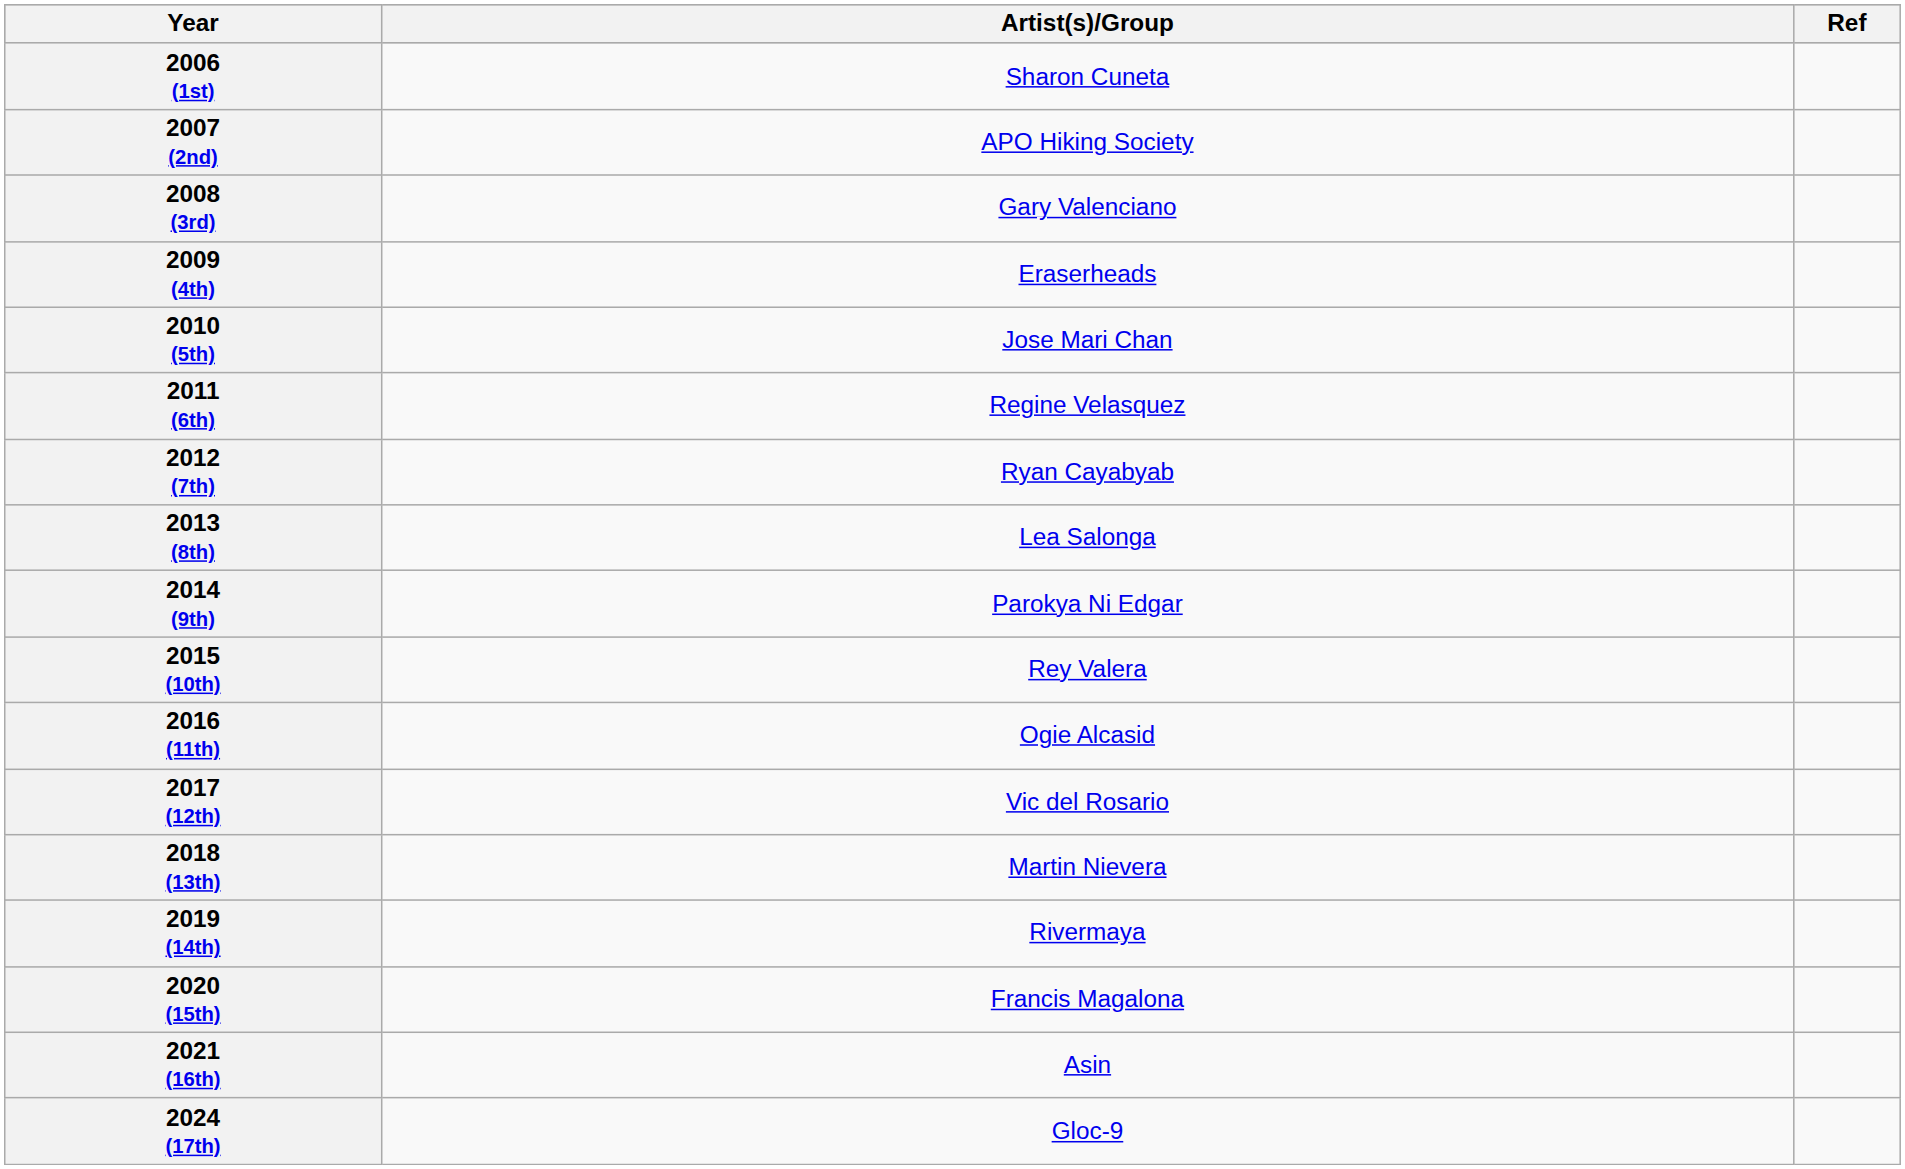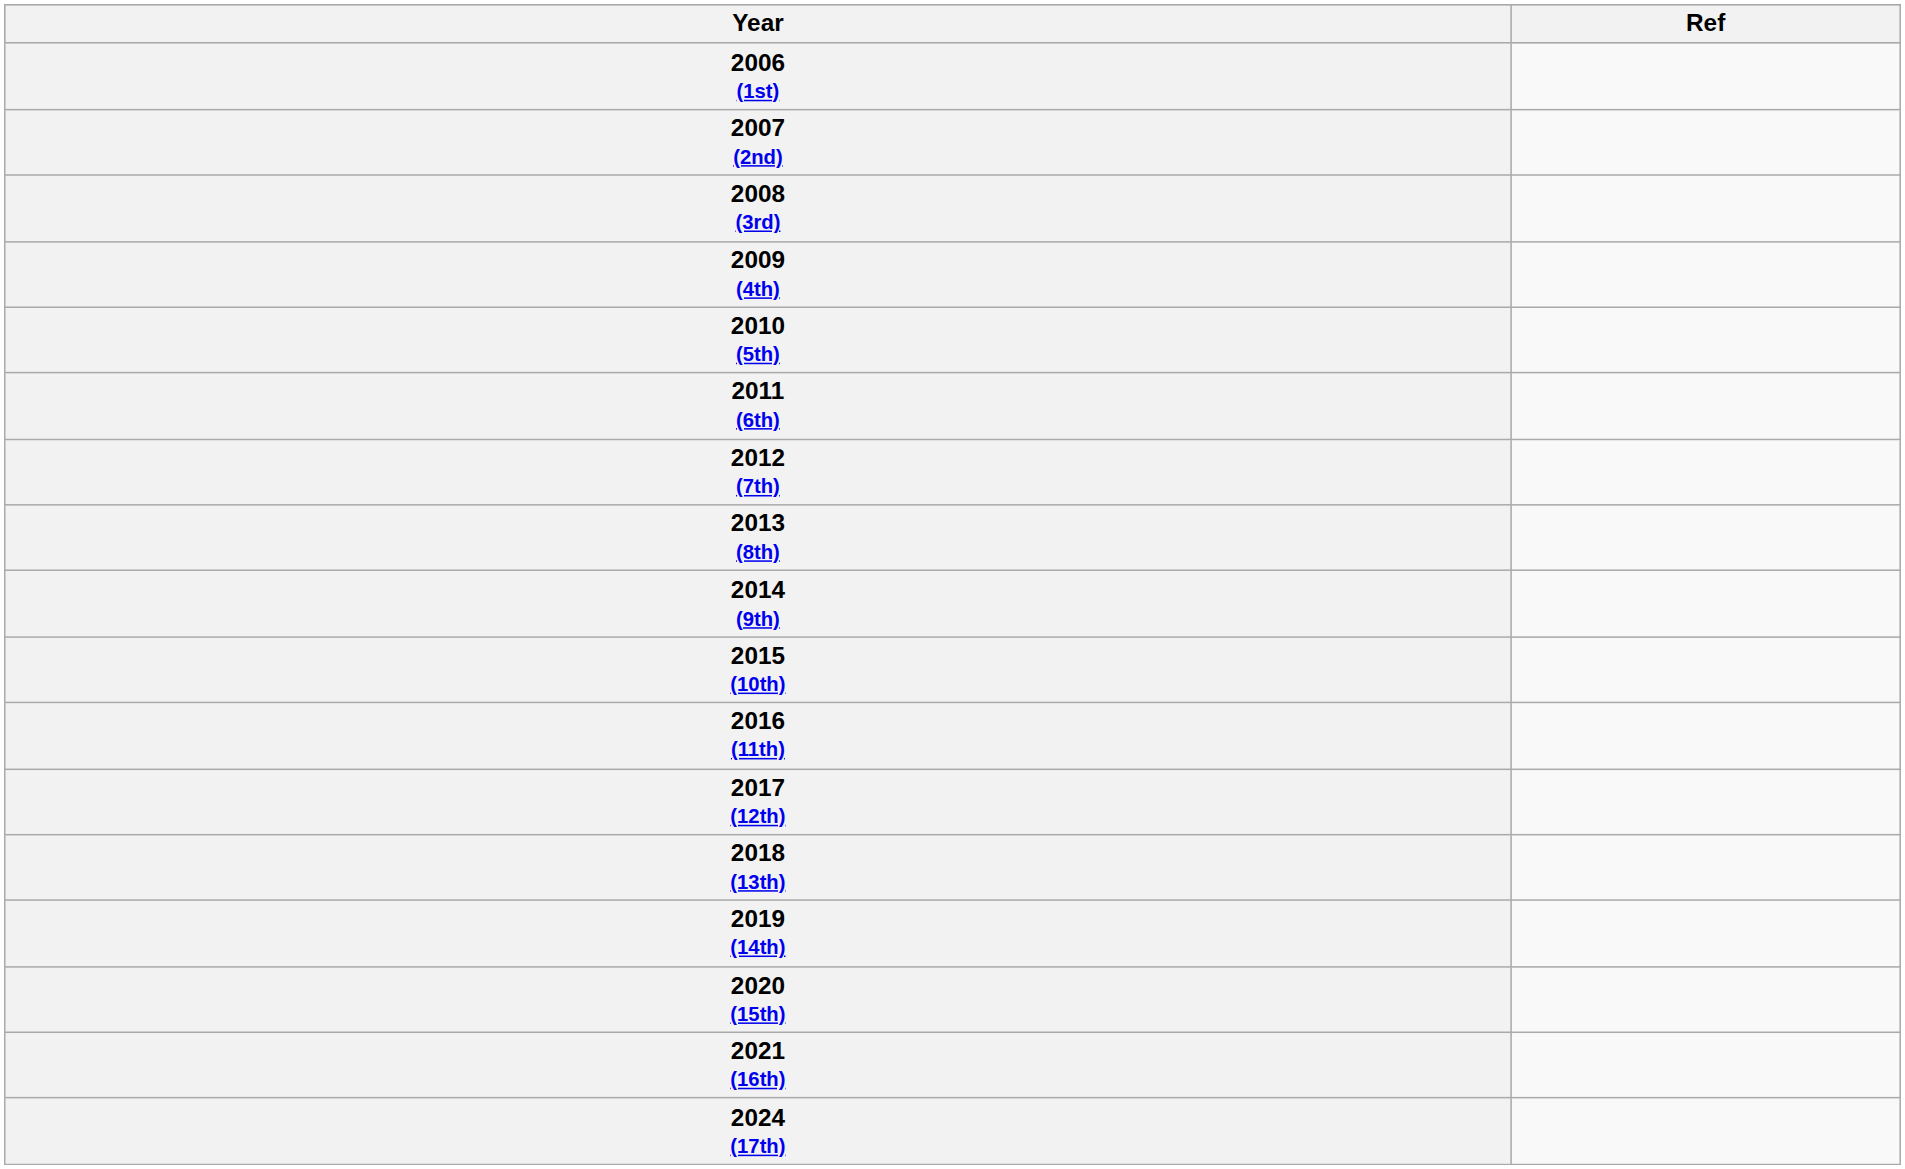- column: Artist(s)/Group | Sharon Cuneta | APO Hiking Society | Gary Valenciano | Eraserheads | Jose Mari Chan | Regine Velasquez | Ryan Cayabyab | Lea Salonga | Parokya Ni Edgar | Rey Valera | Ogie Alcasid | Vic del Rosario | Martin Nievera | Rivermaya | Francis Magalona | Asin | Gloc-9
